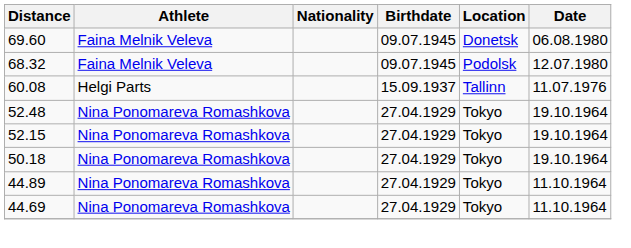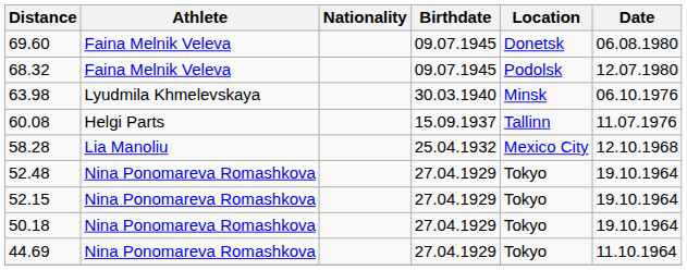+ row: 63.98 | Lyudmila Khmelevskaya | 30.03.1940 | Minsk | 06.10.1976
+ row: 58.28 | Lia Manoliu | 25.04.1932 | Mexico City | 12.10.1968
- row: 44.89 | Nina Ponomareva Romashkova | 27.04.1929 | Tokyo | 11.10.1964
